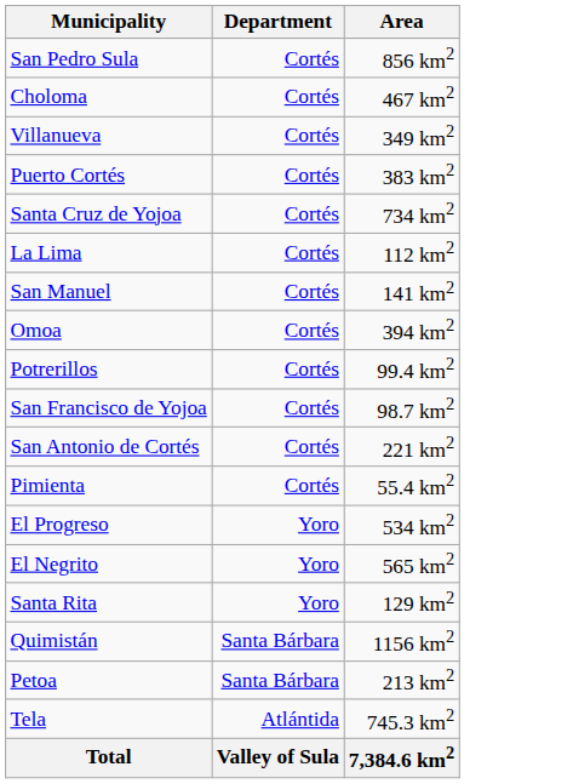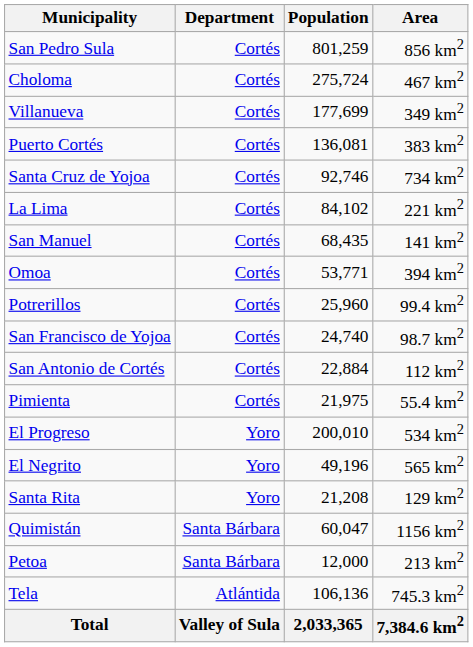+ column: Population | 801,259 | 275,724 | 177,699 | 136,081 | 92,746 | 84,102 | 68,435 | 53,771 | 25,960 | 24,740 | 22,884 | 21,975 | 200,010 | 49,196 | 21,208 | 60,047 | 12,000 | 106,136 | 2,033,365
La Lima | Area: 112 km2 -> 221 km2
San Antonio de Cortés | Area: 221 km2 -> 112 km2
